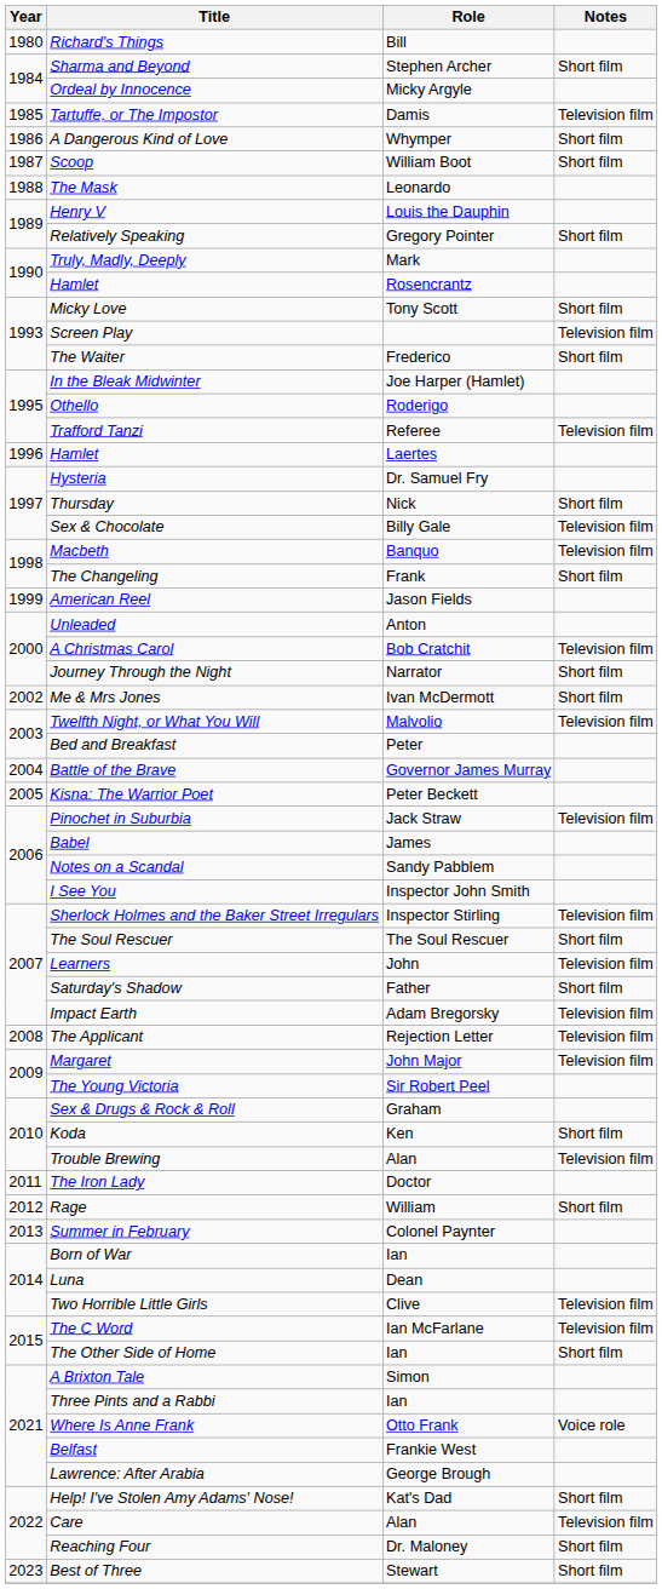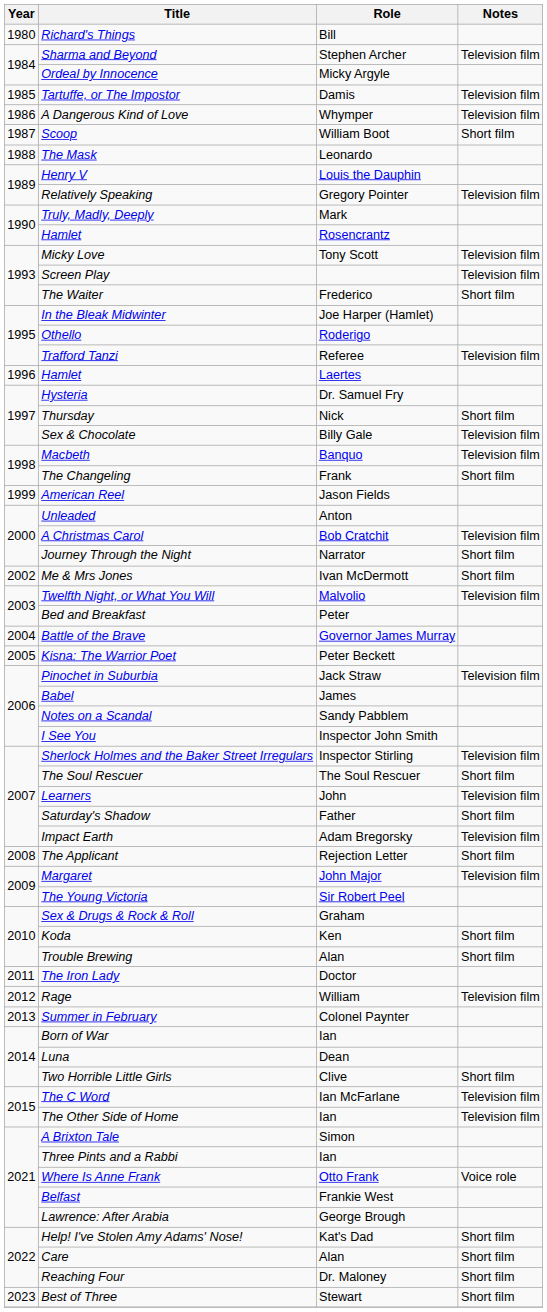Sharma and Beyond | Notes: Short film -> Television film
A Dangerous Kind of Love | Notes: Short film -> Television film
Relatively Speaking | Notes: Short film -> Television film
Micky Love | Notes: Short film -> Television film
The Applicant | Notes: Television film -> Short film
Trouble Brewing | Notes: Television film -> Short film
Rage | Notes: Short film -> Television film
Two Horrible Little Girls | Notes: Television film -> Short film
The Other Side of Home | Notes: Short film -> Television film
Care | Notes: Television film -> Short film
